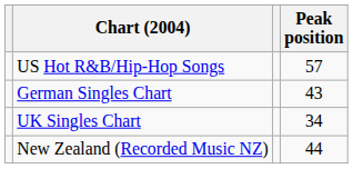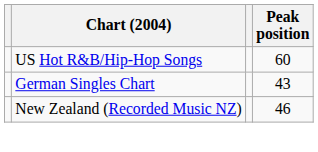US Hot R&B/Hip-Hop Songs | Peak position: 57 -> 60
- row: UK Singles Chart | 34
New Zealand (Recorded Music NZ) | Peak position: 44 -> 46
